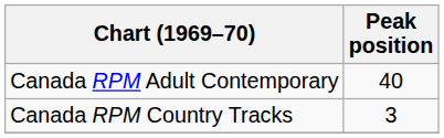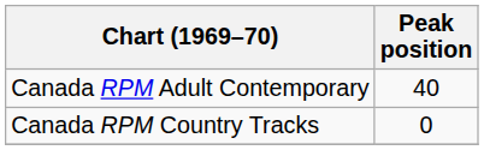Canada RPM Country Tracks | Peak position: 3 -> 0
